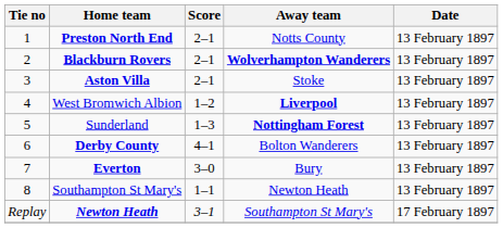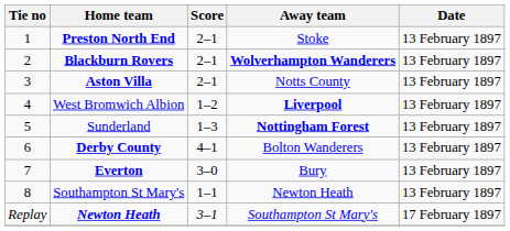Preston North End | Away team: Notts County -> Stoke
Aston Villa | Away team: Stoke -> Notts County
